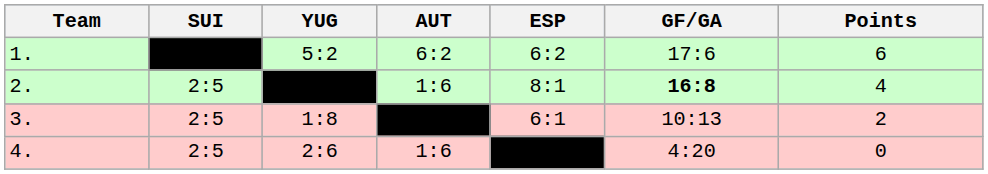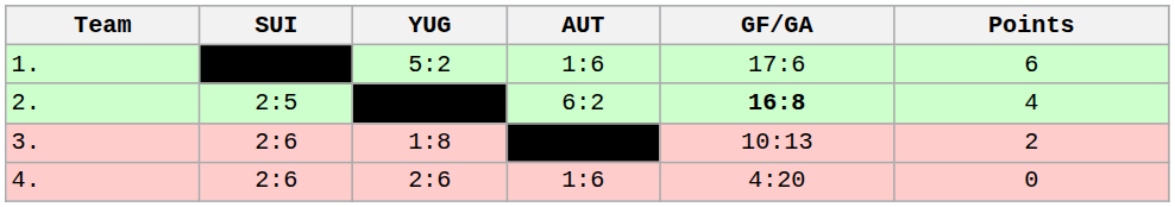- column: ESP | 6:2 | 8:1 | 6:1
1. | AUT: 6:2 -> 1:6
2. | AUT: 1:6 -> 6:2
3. | SUI: 2:5 -> 2:6
4. | SUI: 2:5 -> 2:6
